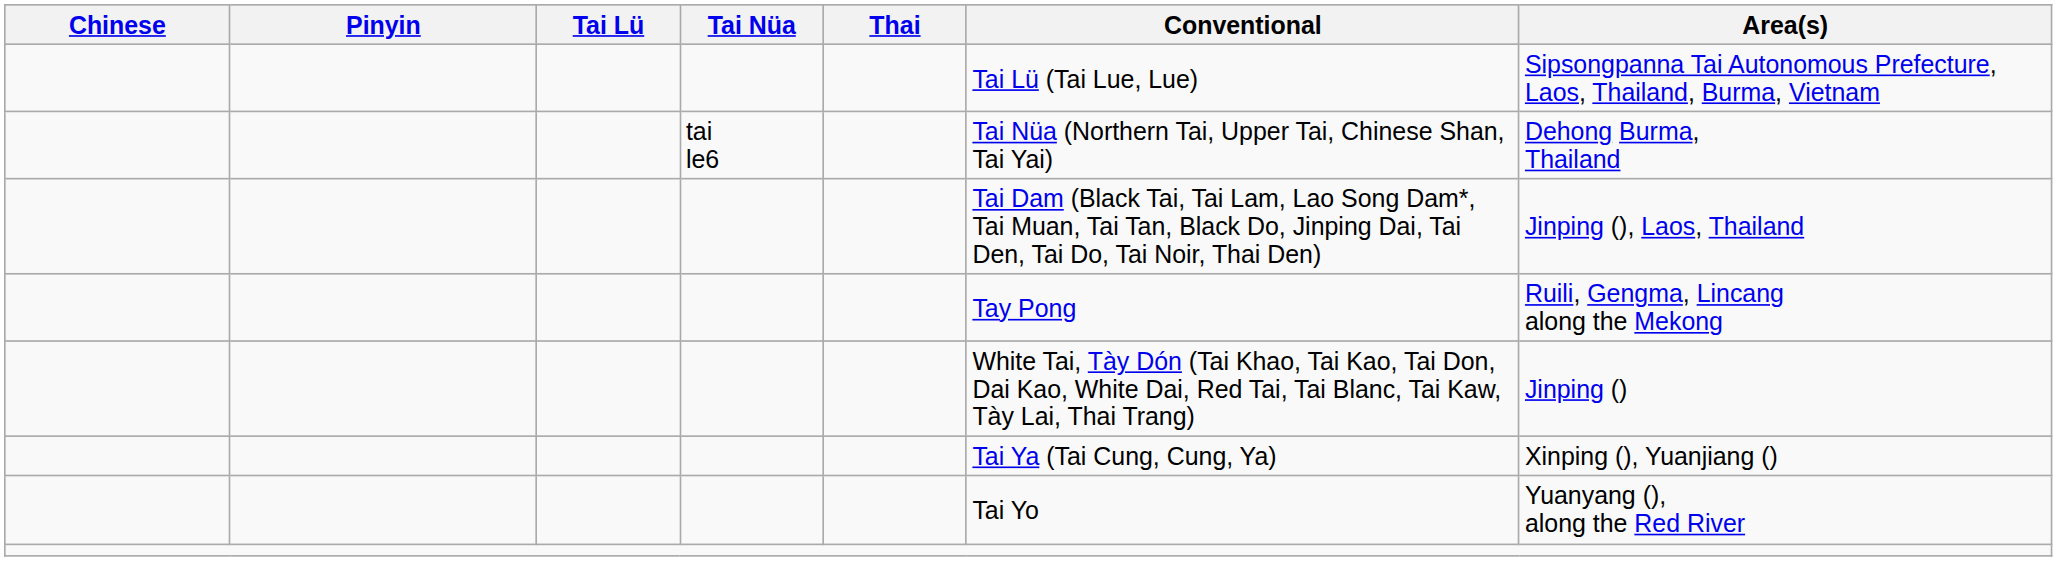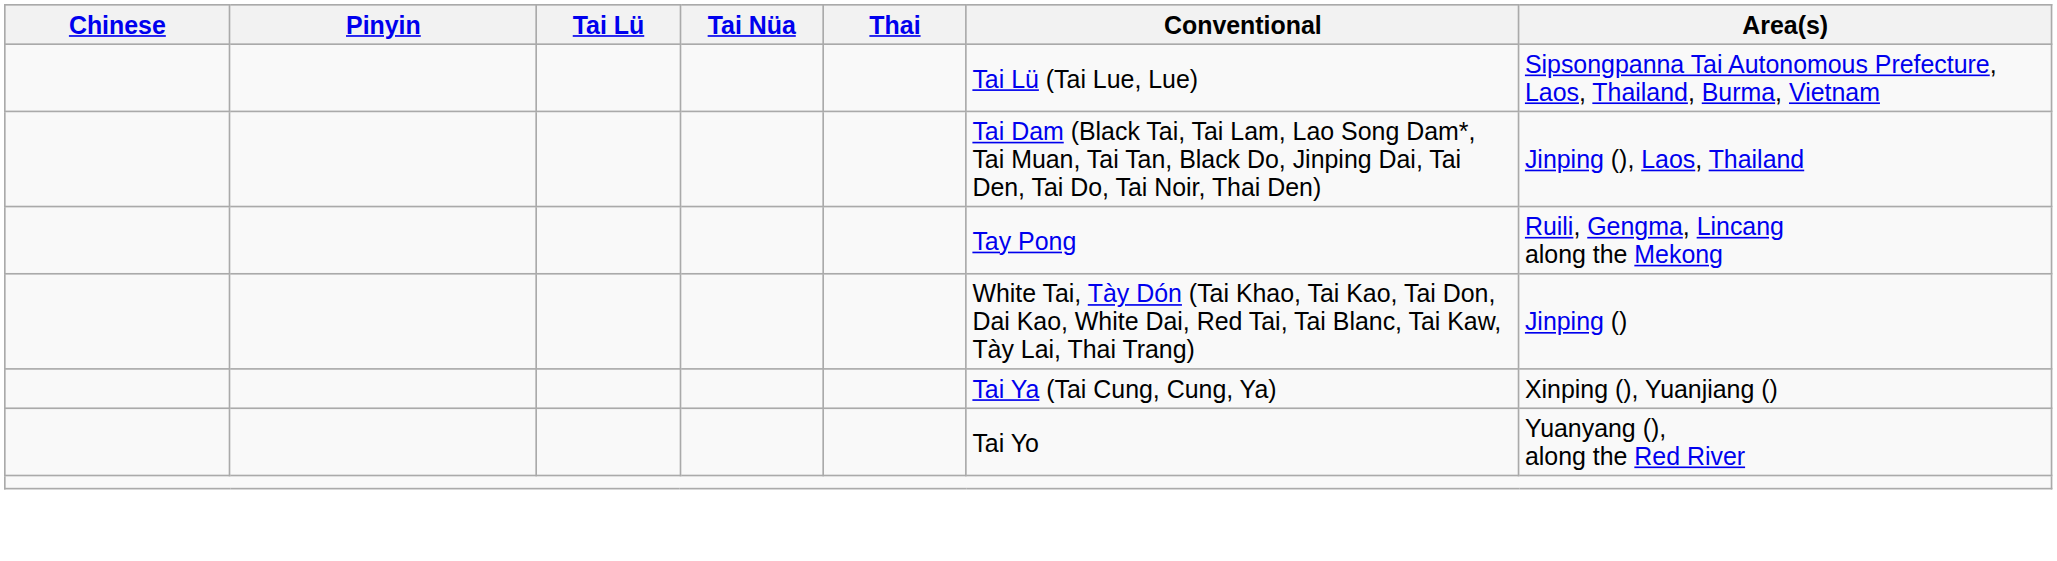- row: tai le6 | Tai Nüa (Northern Tai, Upper Tai, Chinese Shan, Tai Yai) | Dehong Burma, Thailand
